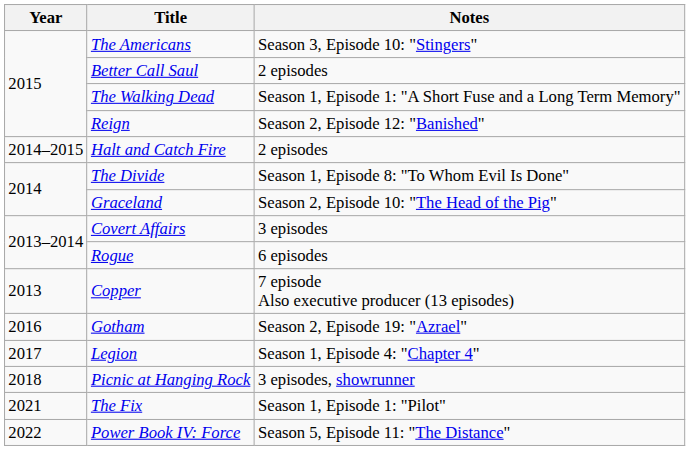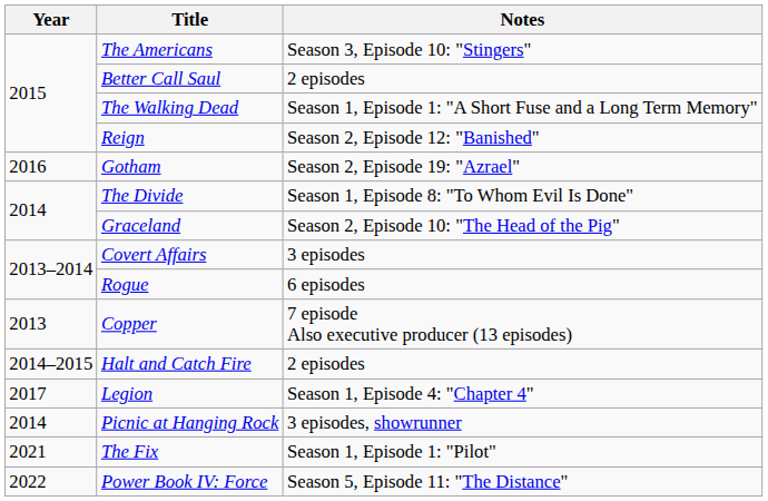rows swapped: Halt and Catch Fire <-> Gotham
Picnic at Hanging Rock | Year: 2018 -> 2014
